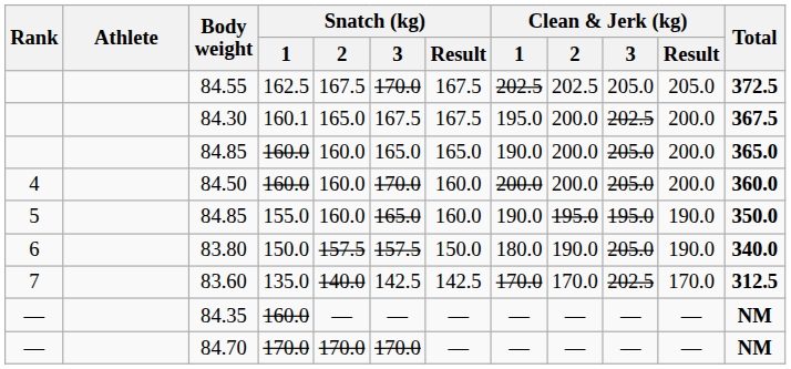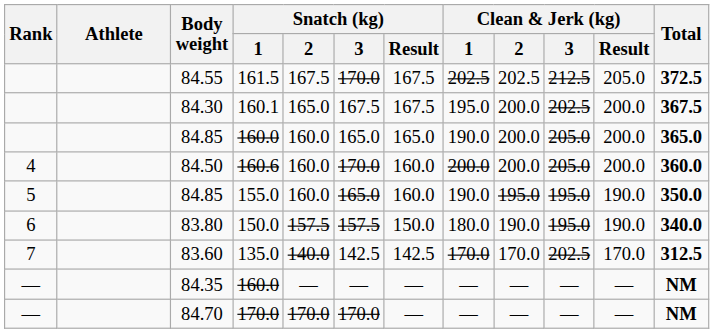84.55 | Snatch (kg) / 1: 162.5 -> 161.5
84.55 | Clean & Jerk (kg) / 3: 205.0 -> 212.5
84.50 | Snatch (kg) / 1: 160.0 -> 160.6
83.80 | Clean & Jerk (kg) / 3: 205.0 -> 195.0
